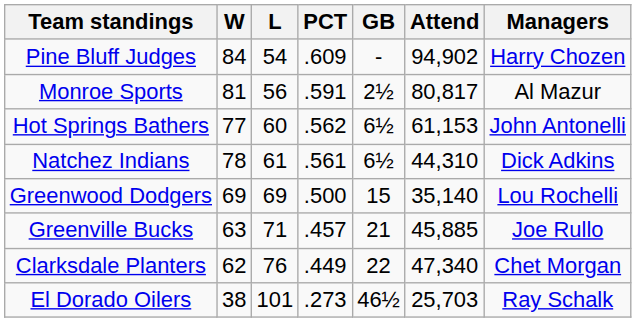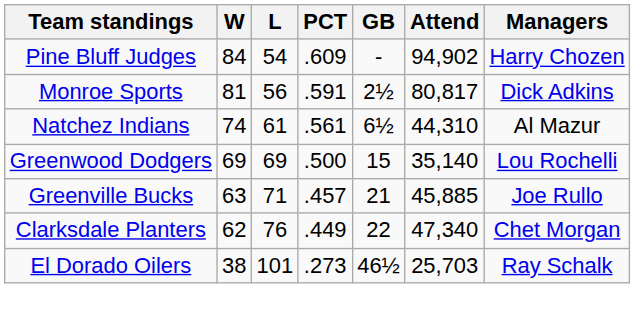Monroe Sports | Managers: Al Mazur -> Dick Adkins
- row: Hot Springs Bathers | 77 | 60 | .562 | 6½ | 61,153 | John Antonelli
Natchez Indians | W: 78 -> 74
Natchez Indians | Managers: Dick Adkins -> Al Mazur
